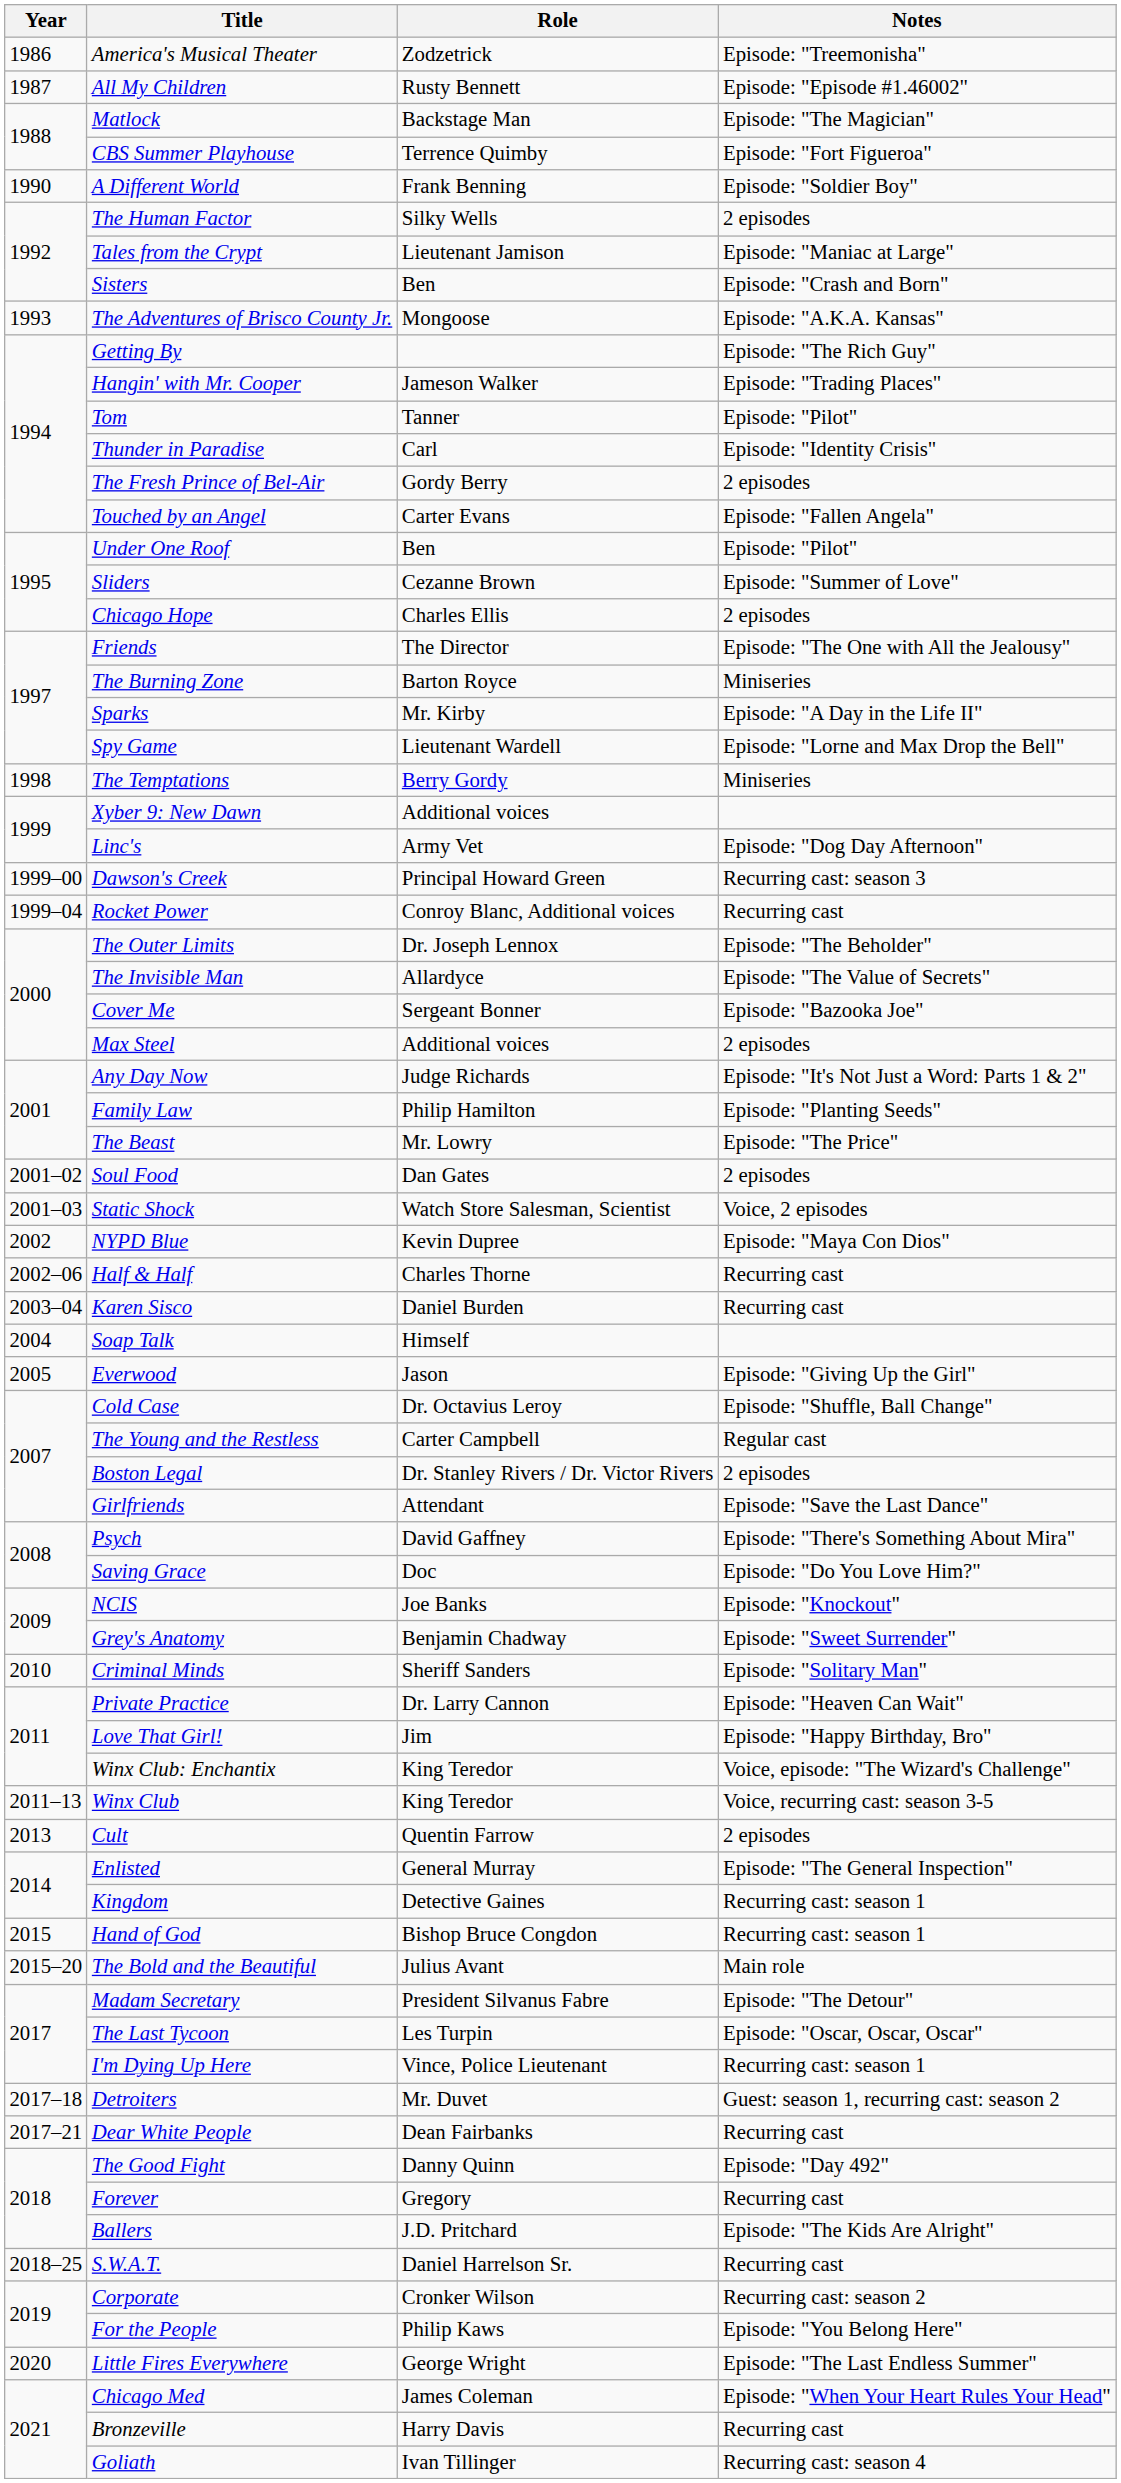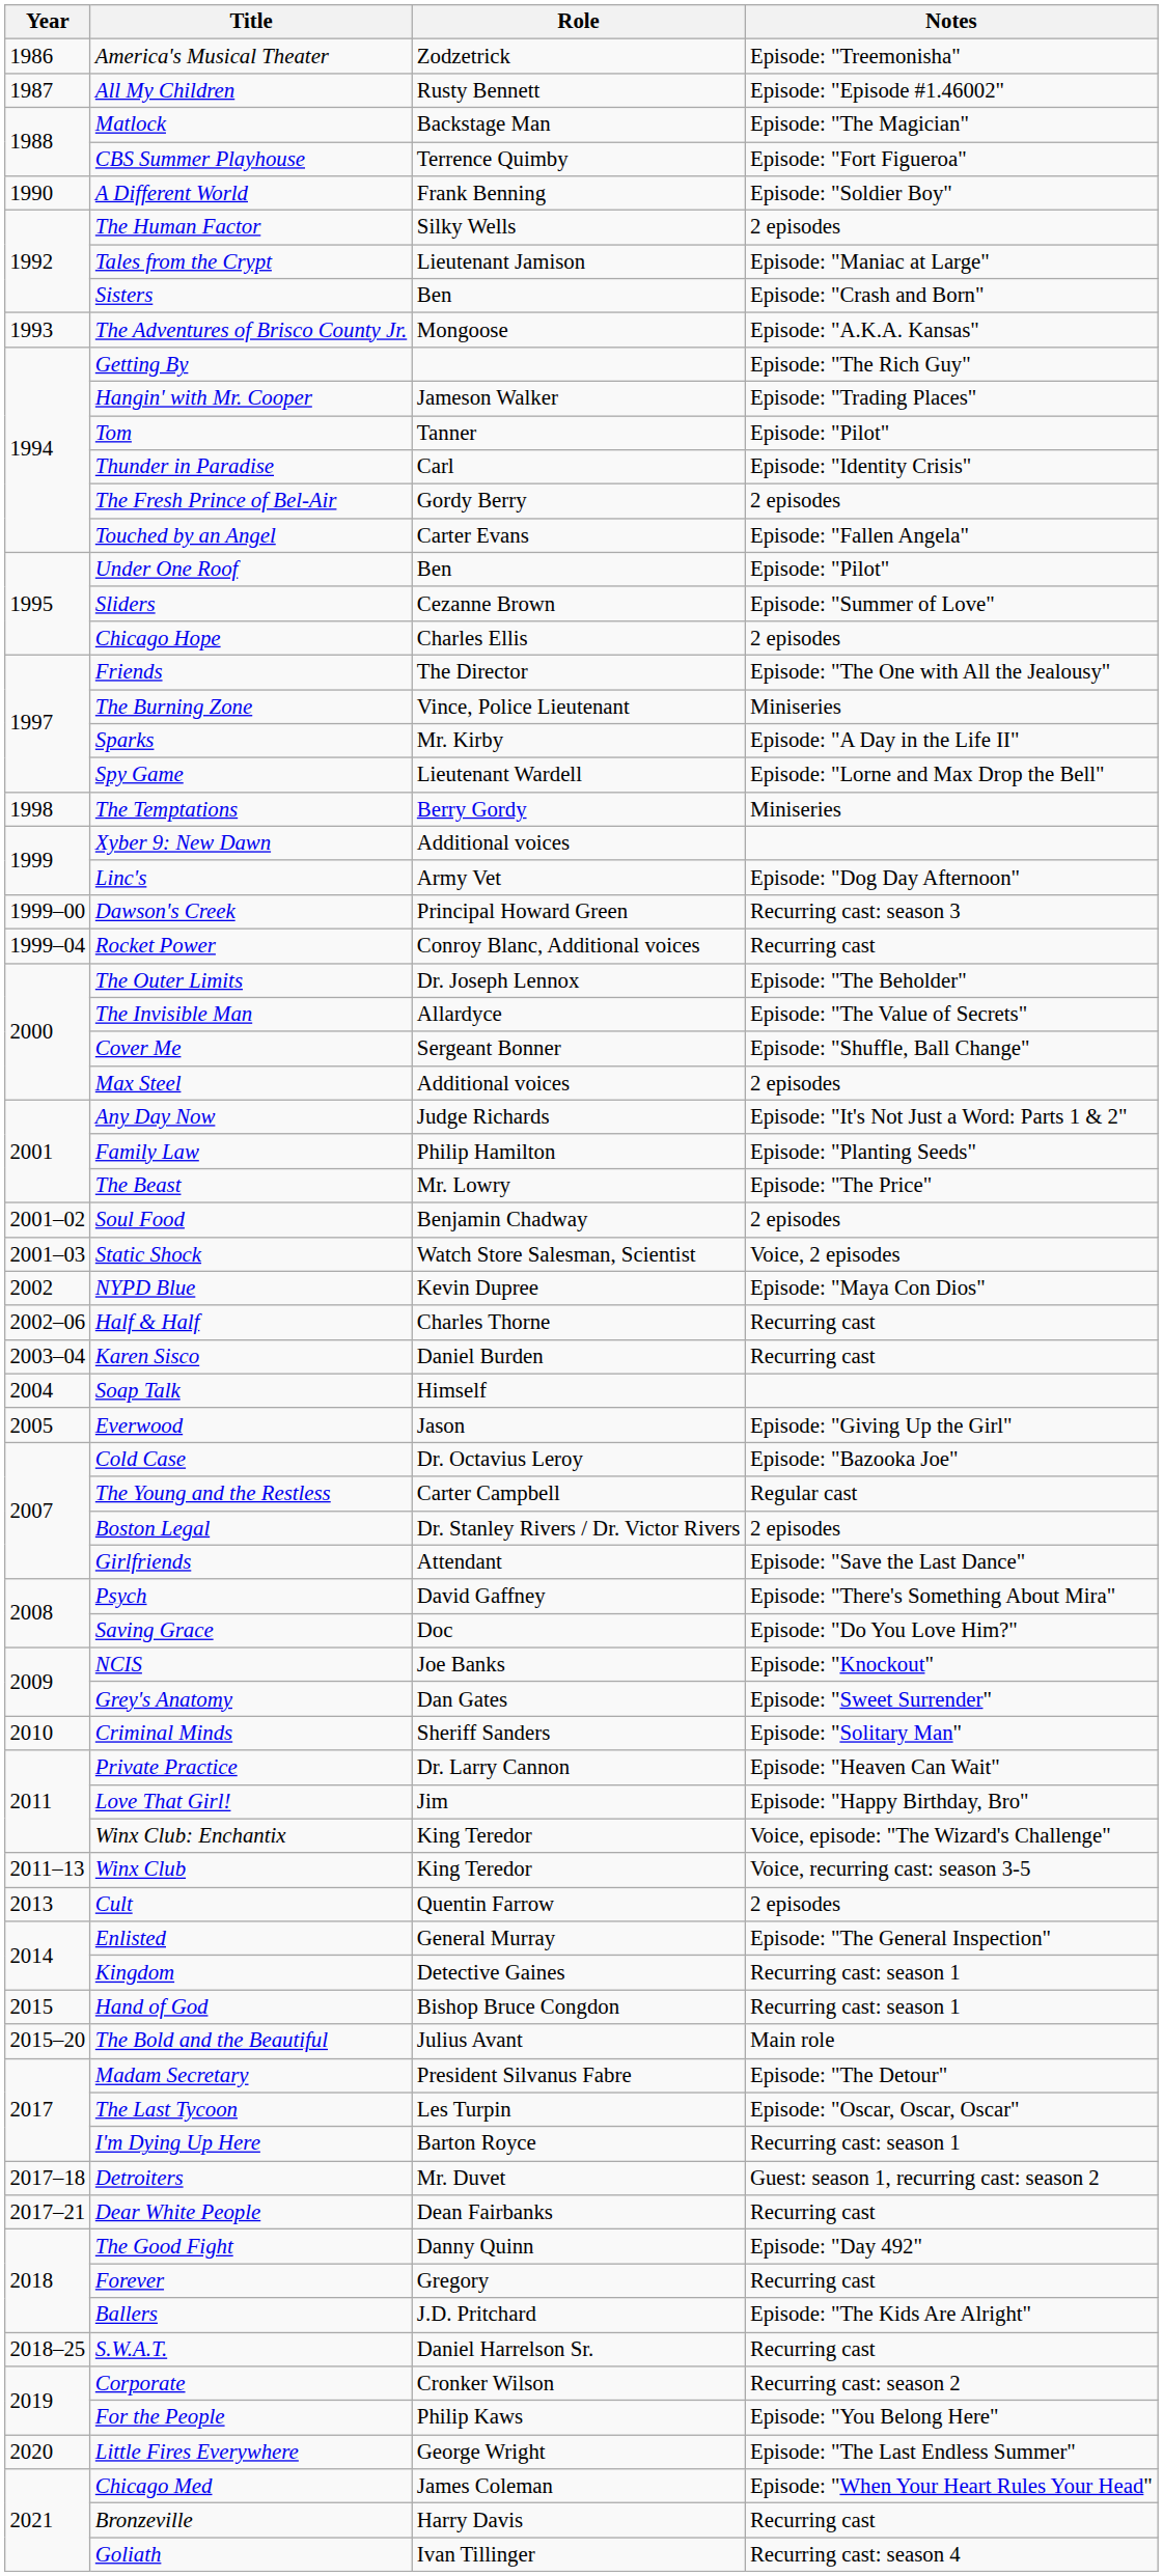The Burning Zone | Role: Barton Royce -> Vince, Police Lieutenant
Cover Me | Notes: Episode: "Bazooka Joe" -> Episode: "Shuffle, Ball Change"
Soul Food | Role: Dan Gates -> Benjamin Chadway
Cold Case | Notes: Episode: "Shuffle, Ball Change" -> Episode: "Bazooka Joe"
Grey's Anatomy | Role: Benjamin Chadway -> Dan Gates
I'm Dying Up Here | Role: Vince, Police Lieutenant -> Barton Royce
